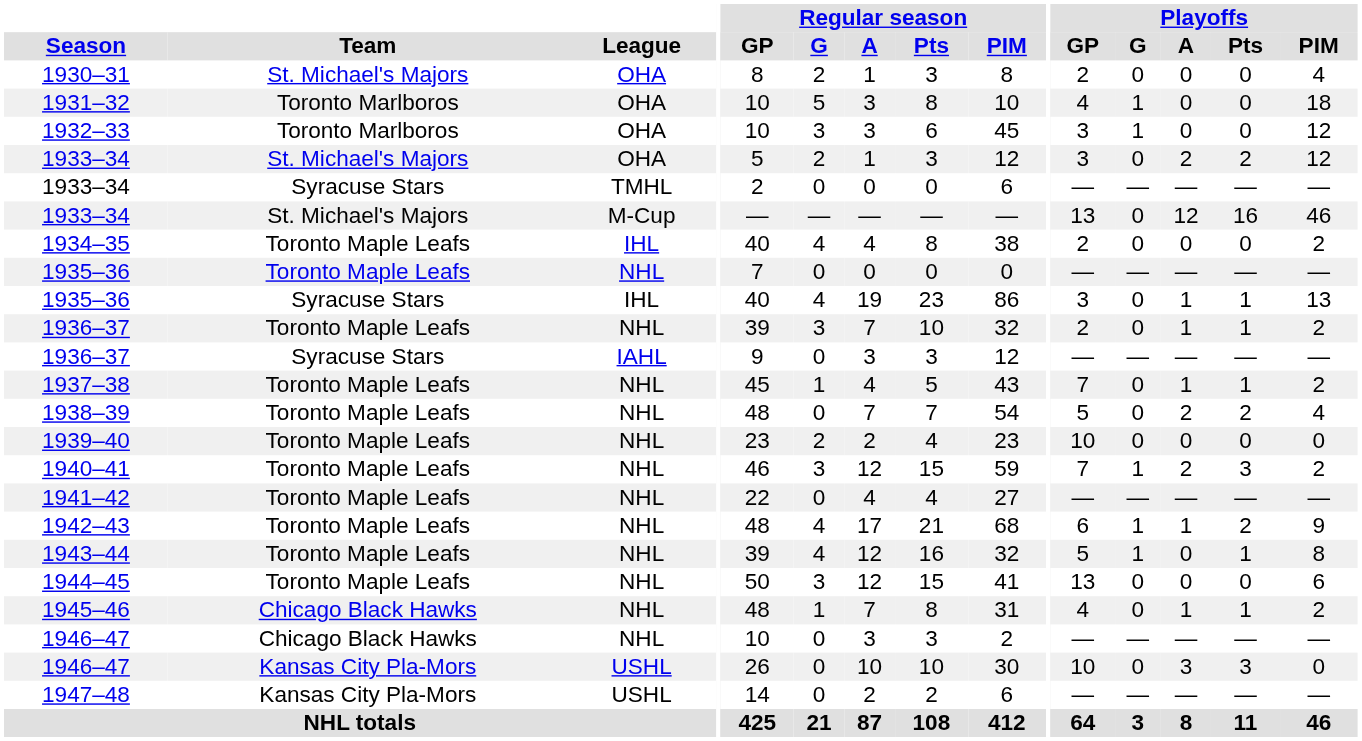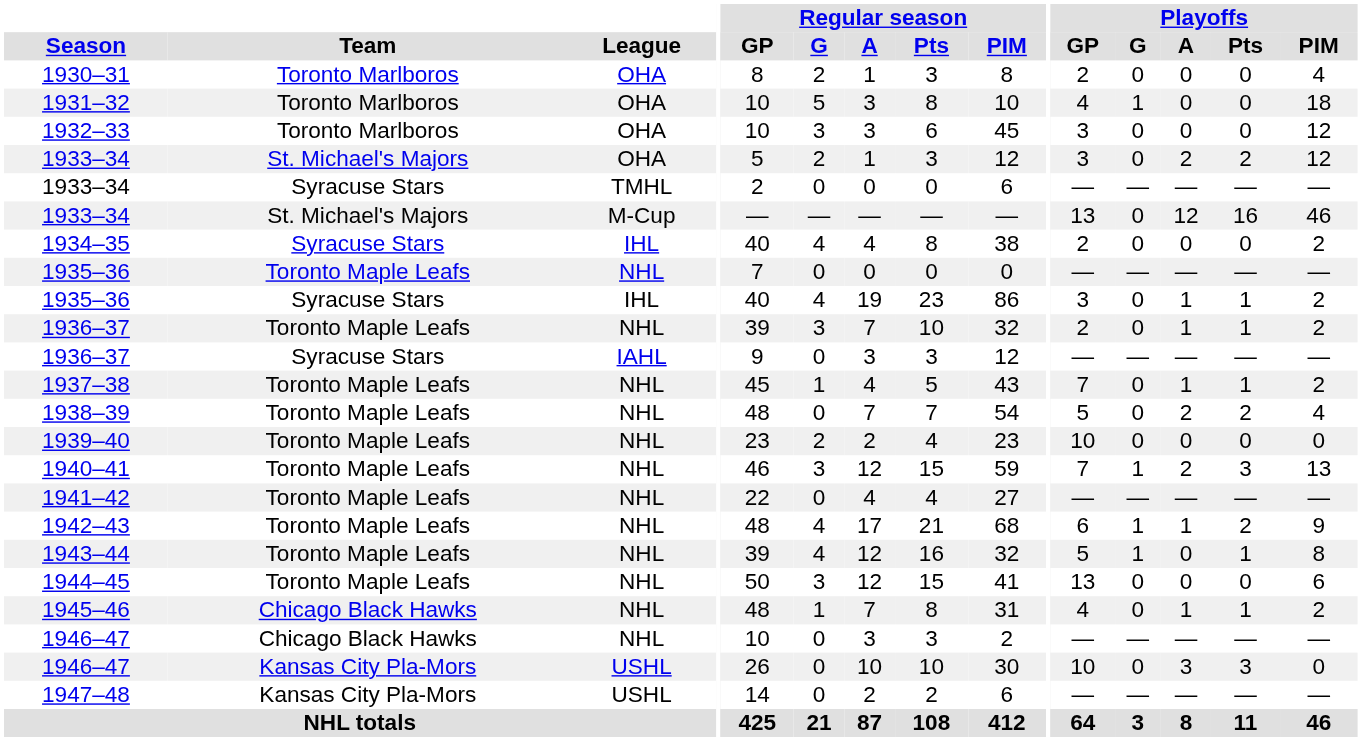1930–31 | Team: St. Michael's Majors -> Toronto Marlboros
1932–33 | Playoffs / G: 1 -> 0
1934–35 | Team: Toronto Maple Leafs -> Syracuse Stars
1935–36 / IHL | Playoffs / PIM: 13 -> 2
1940–41 | Playoffs / PIM: 2 -> 13
